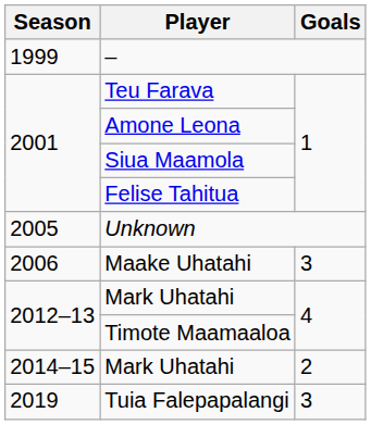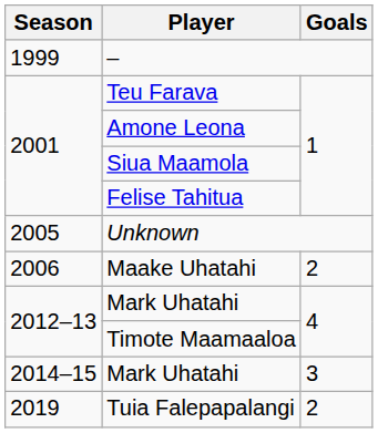Maake Uhatahi | Goals: 3 -> 2
2014–15 / Mark Uhatahi | Goals: 2 -> 3
Tuia Falepapalangi | Goals: 3 -> 2
